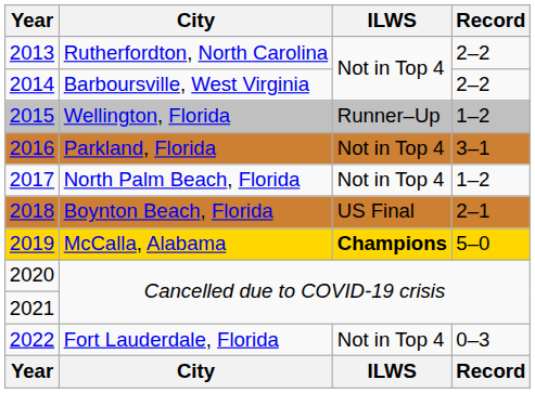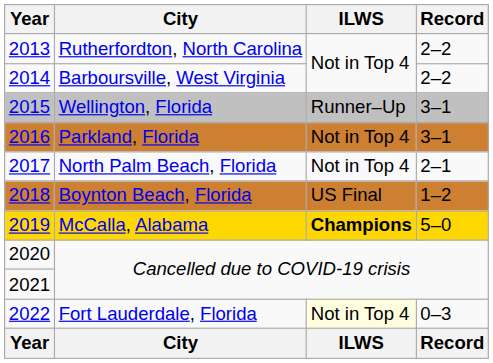Wellington, Florida | Record: 1–2 -> 3–1
North Palm Beach, Florida | Record: 1–2 -> 2–1
Boynton Beach, Florida | Record: 2–1 -> 1–2
Fort Lauderdale, Florida | ILWS: no background -> lightyellow background
